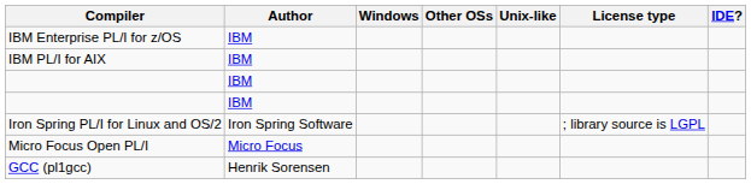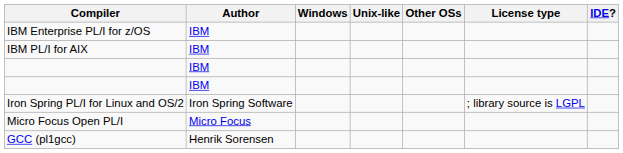columns swapped: Unix-like <-> Other OSs
